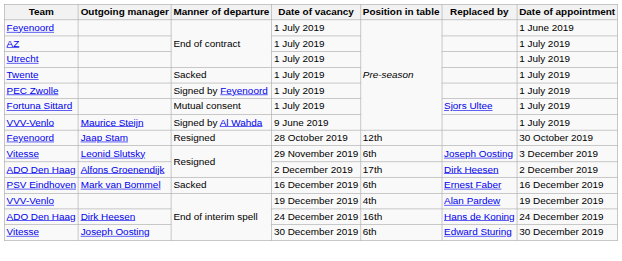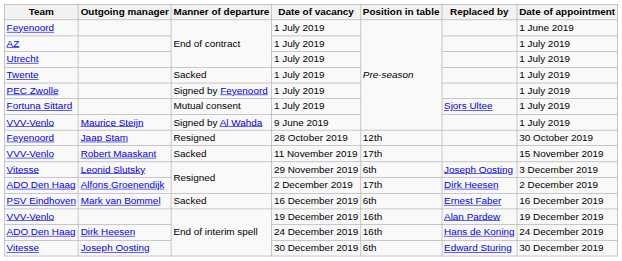+ row: VVV-Venlo | Robert Maaskant | Sacked | 11 November 2019 | 17th | 15 November 2019
VVV-Venlo / 19 December 2019 | Position in table: 4th -> 16th
